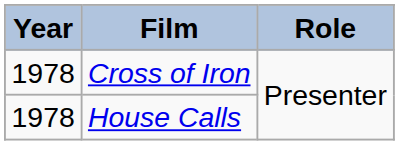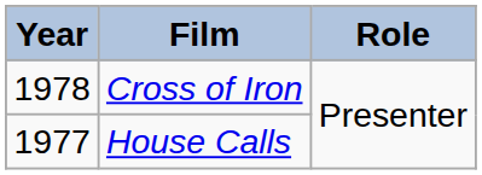House Calls | Year: 1978 -> 1977
